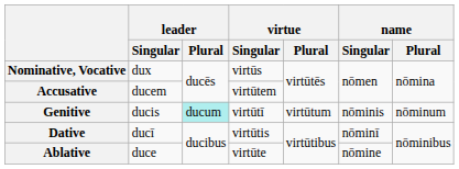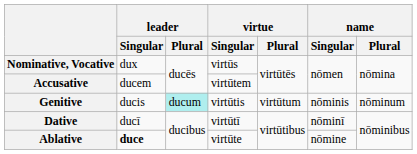Genitive | virtue / Singular: virtūtī -> virtūtis
Dative | virtue / Singular: virtūtis -> virtūtī
Ablative | leader / Singular: normal -> bold
